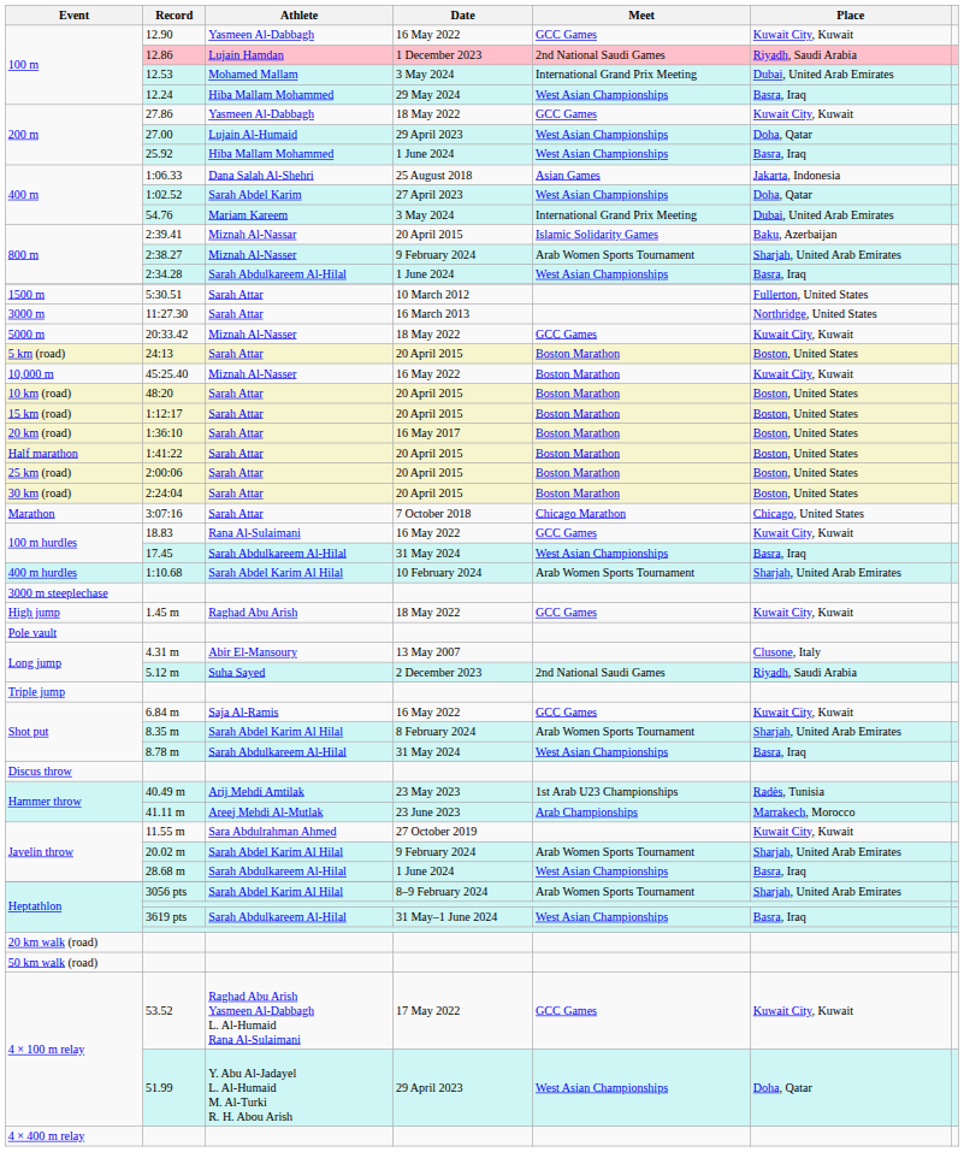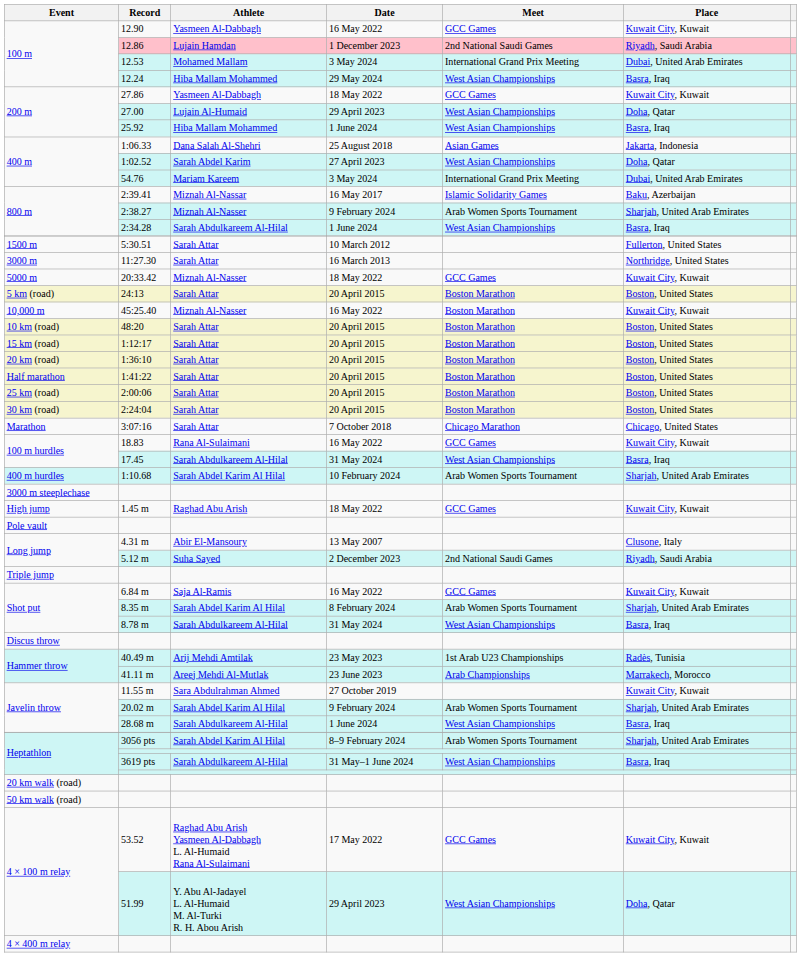2:39.41 | Date: 20 April 2015 -> 16 May 2017
1:36:10 | Date: 16 May 2017 -> 20 April 2015
